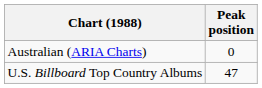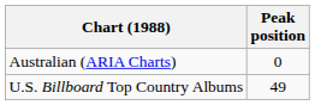U.S. Billboard Top Country Albums | Peak position: 47 -> 49
